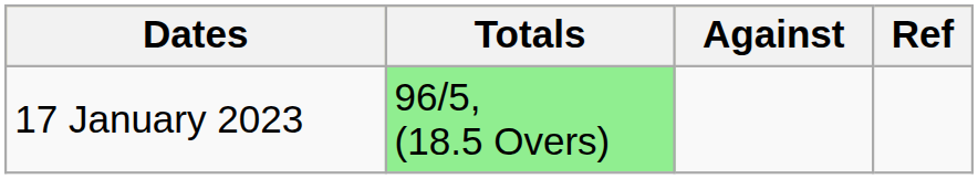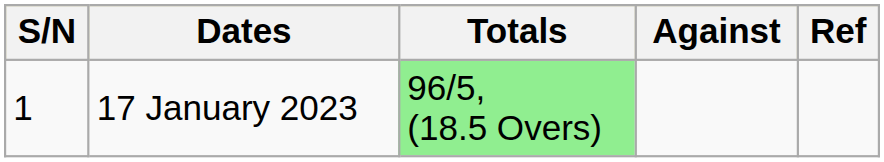+ column: S/N | 1
